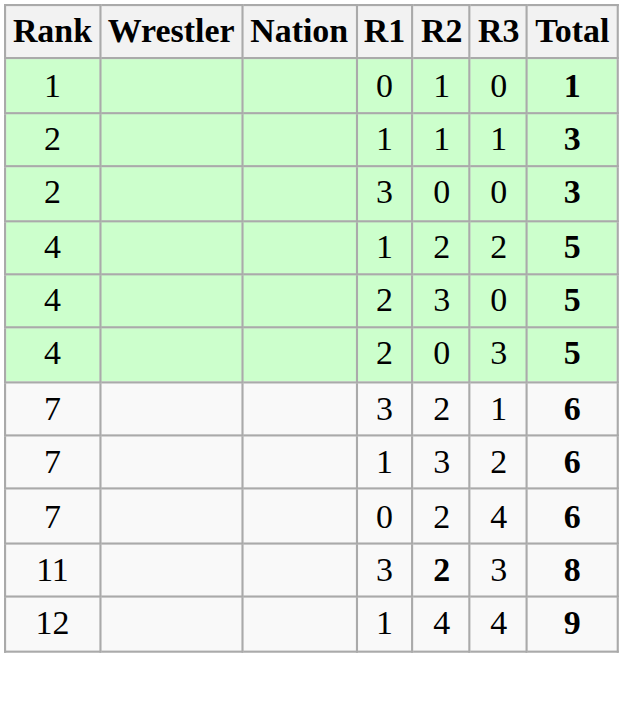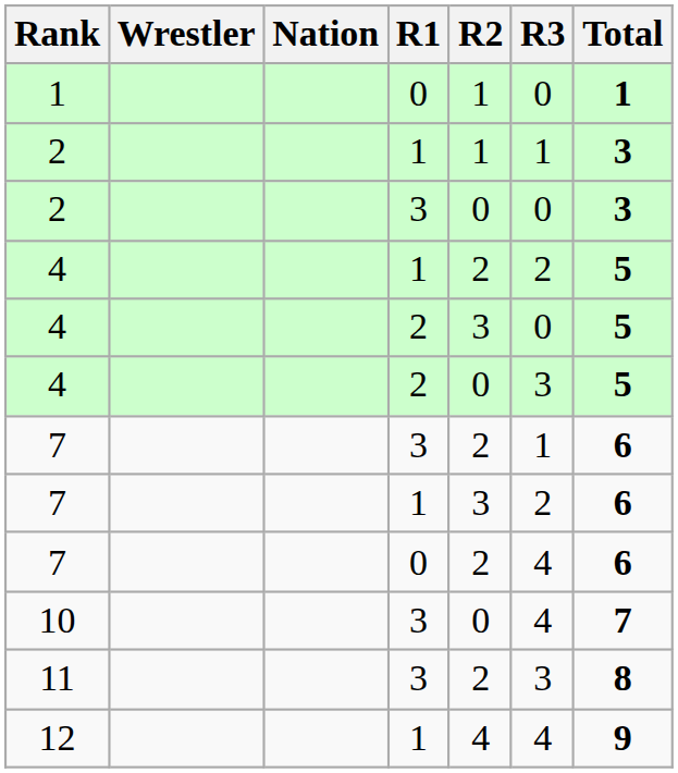+ row: 10 | 3 | 0 | 4 | 7
11 | R2: bold -> normal
